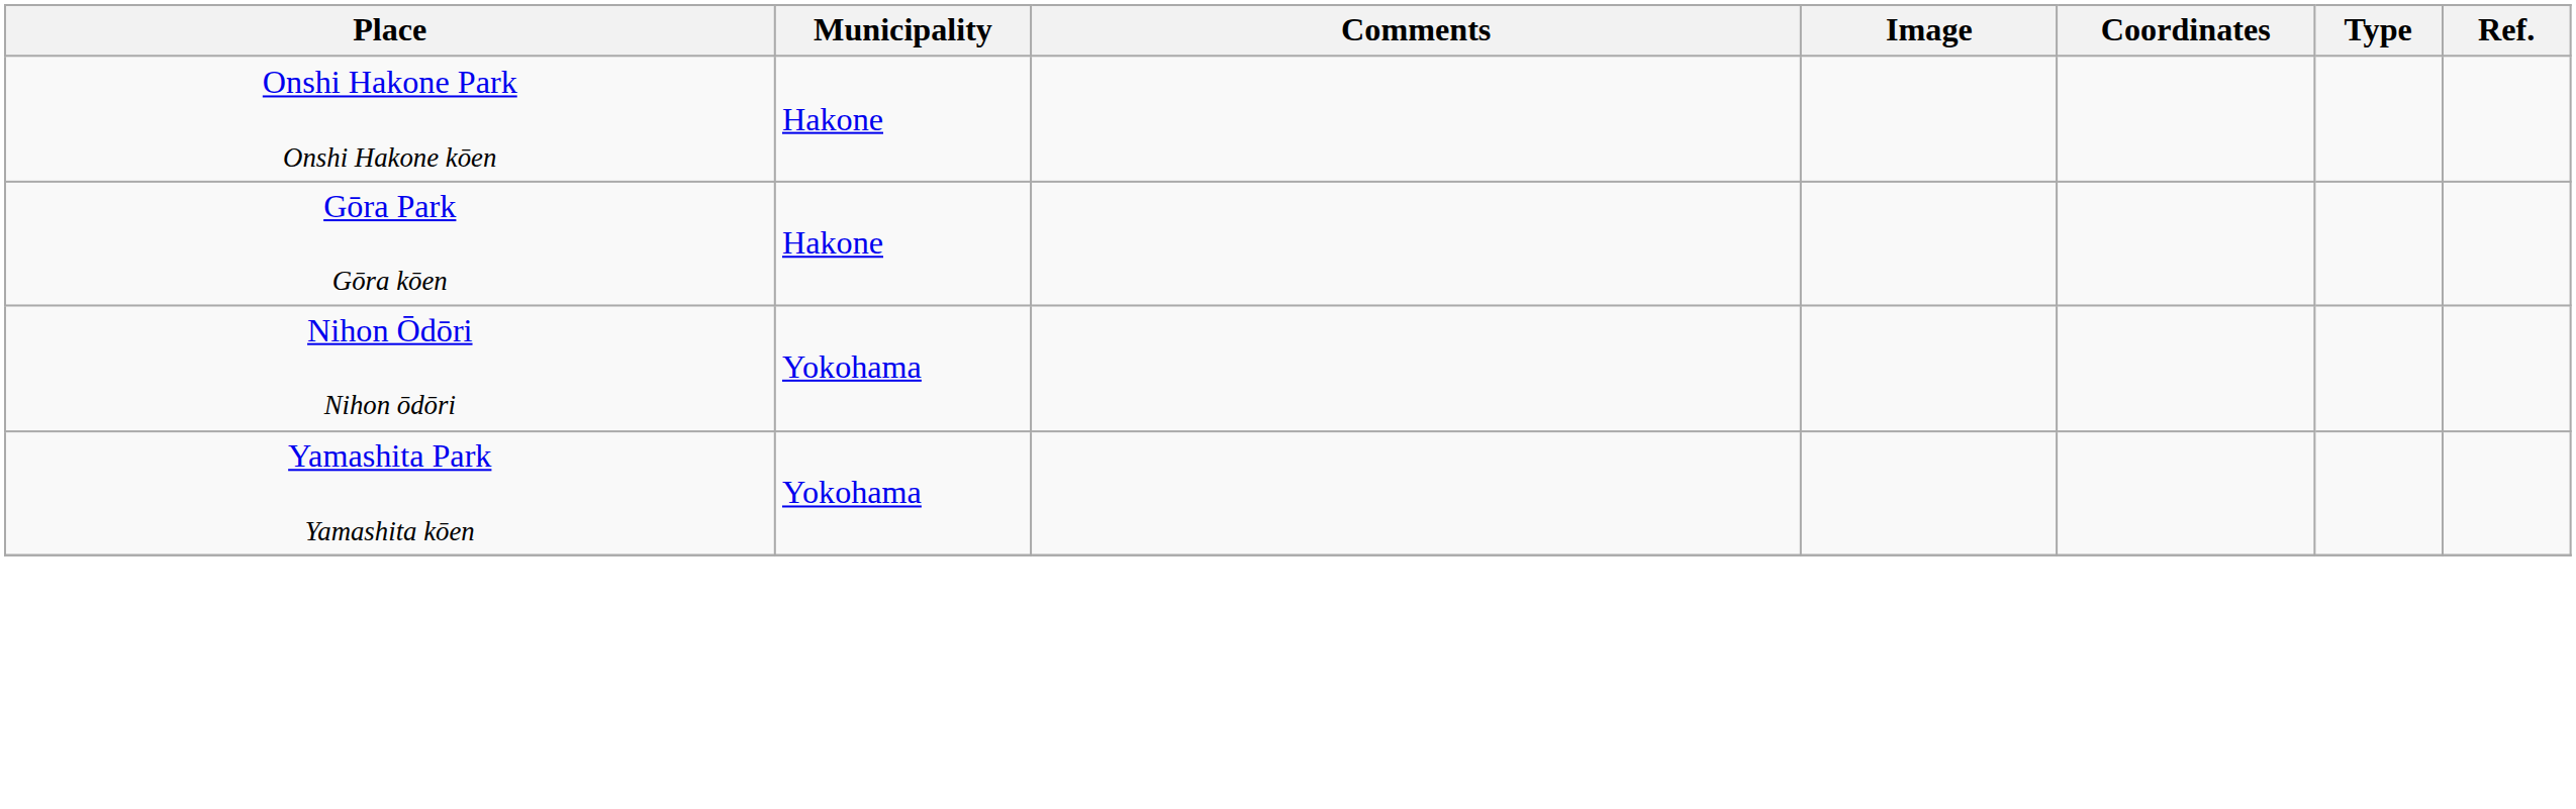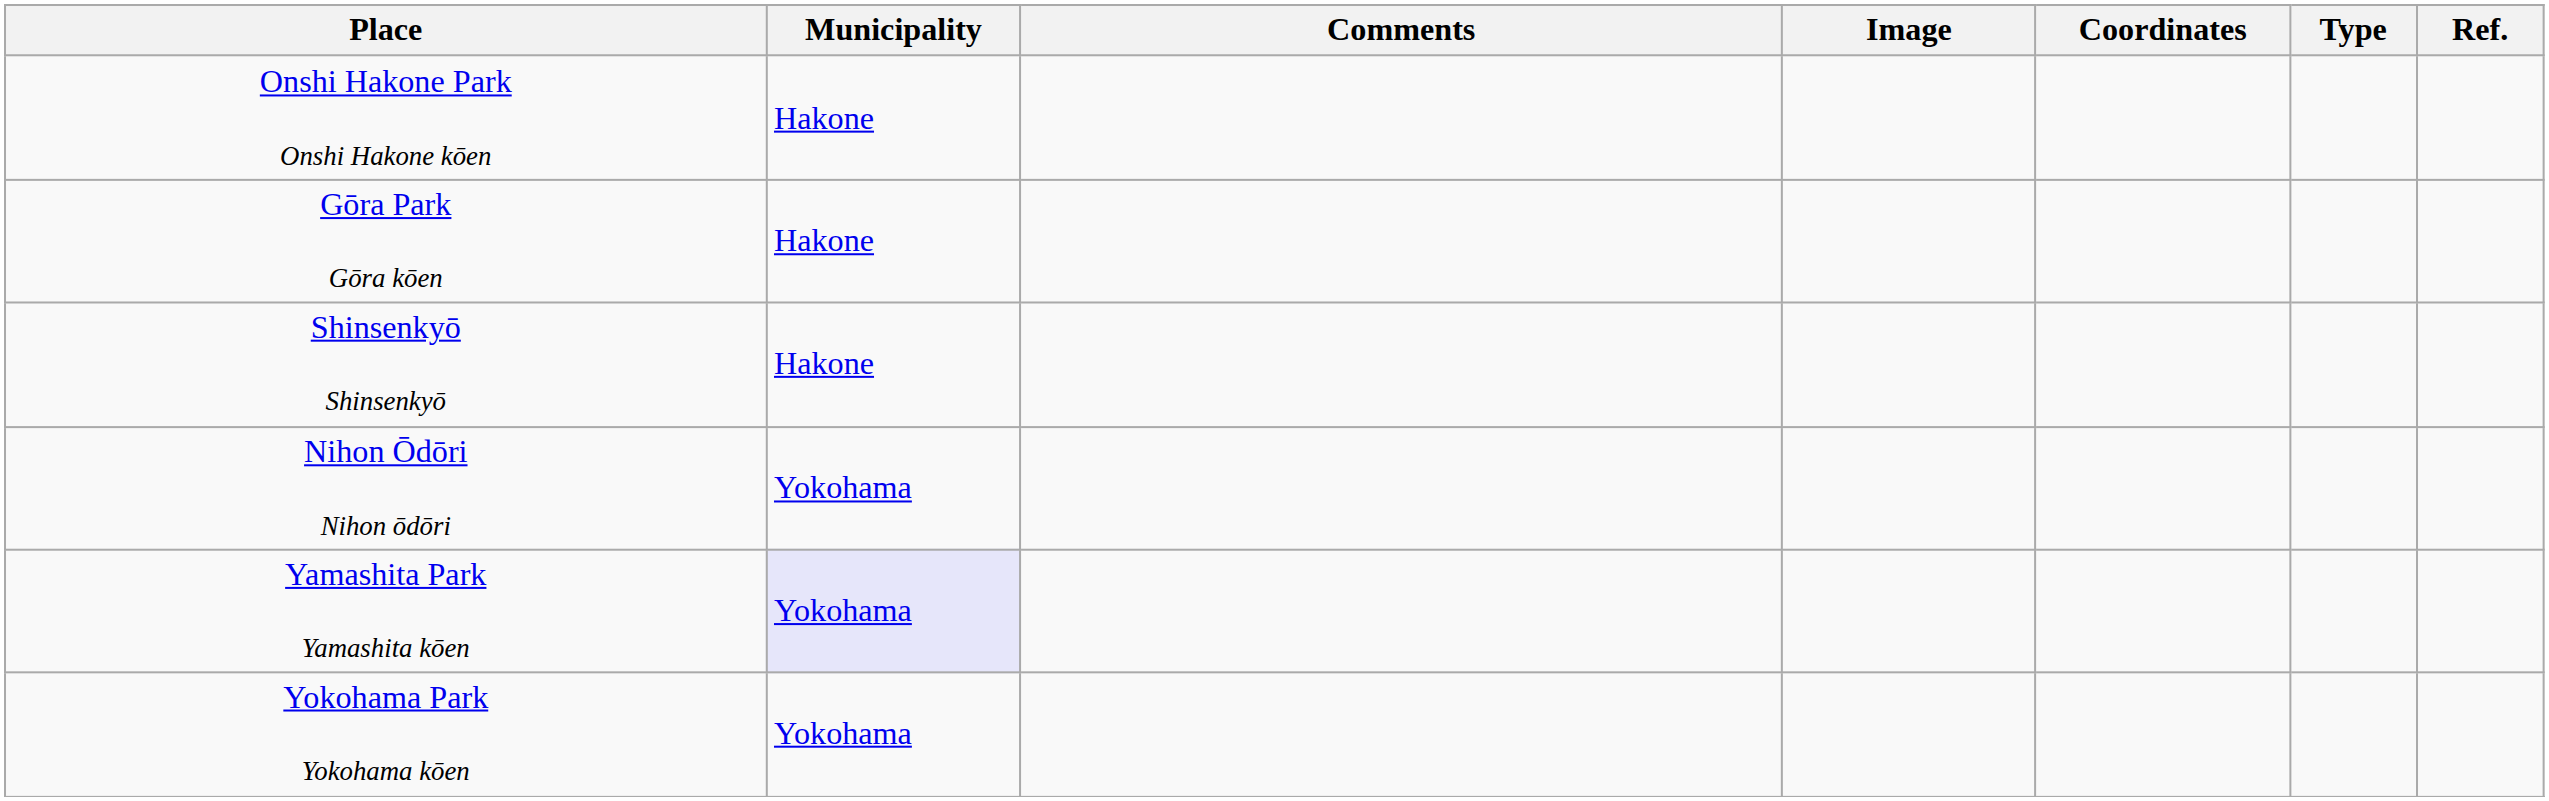+ row: Shinsenkyō Shinsenkyō | Hakone
Yamashita Park Yamashita kōen | Municipality: no background -> lavender background
+ row: Yokohama Park Yokohama kōen | Yokohama
